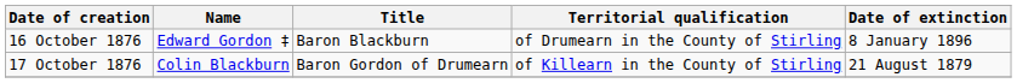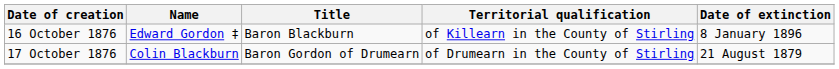16 October 1876 | Territorial qualification: of Drumearn in the County of Stirling -> of Killearn in the County of Stirling
17 October 1876 | Territorial qualification: of Killearn in the County of Stirling -> of Drumearn in the County of Stirling
